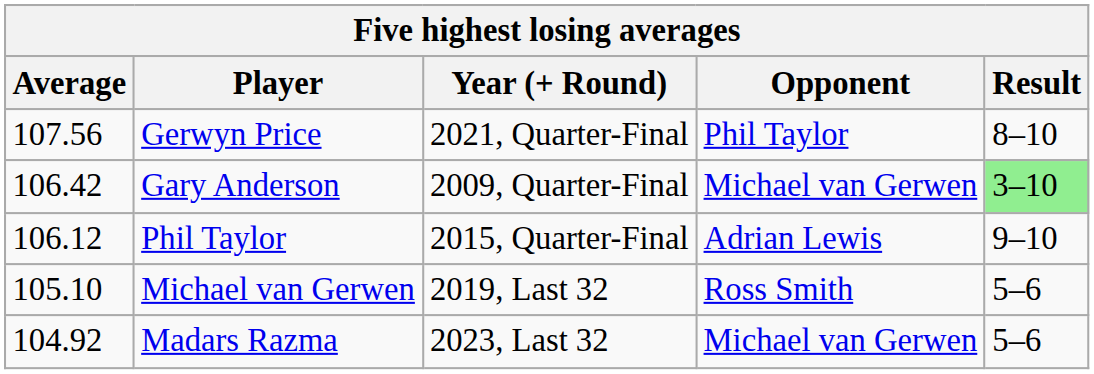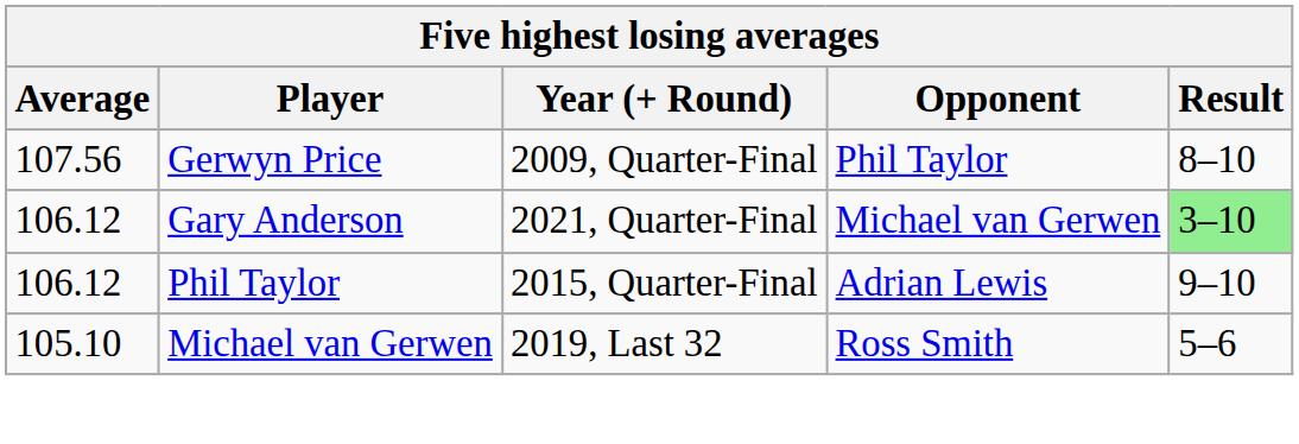Gerwyn Price | Year (+ Round): 2021, Quarter-Final -> 2009, Quarter-Final
Gary Anderson | Average: 106.42 -> 106.12
Gary Anderson | Year (+ Round): 2009, Quarter-Final -> 2021, Quarter-Final
- row: 104.92 | Madars Razma | 2023, Last 32 | Michael van Gerwen | 5–6
